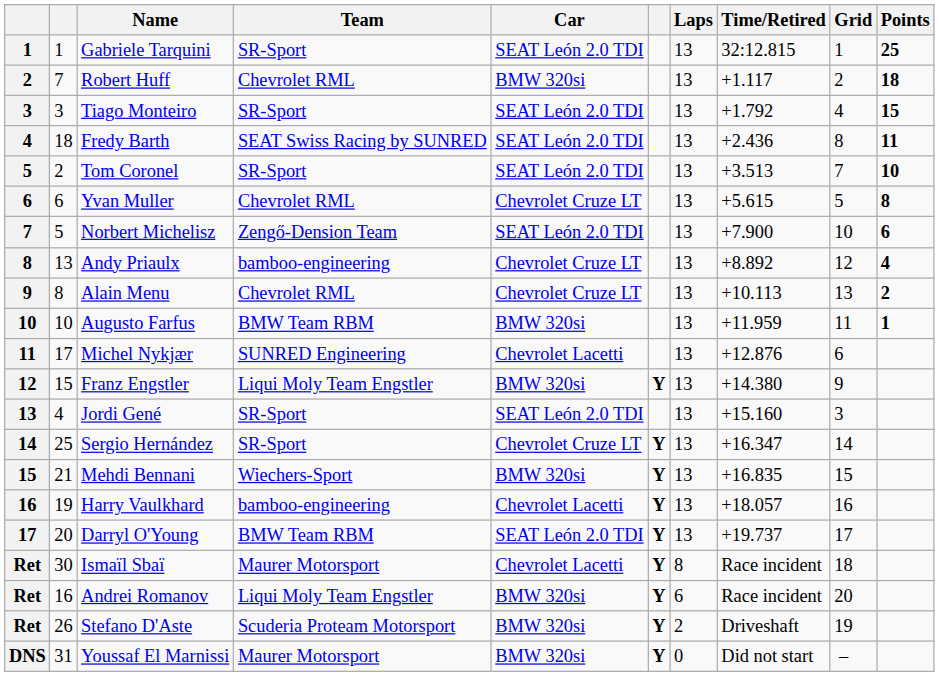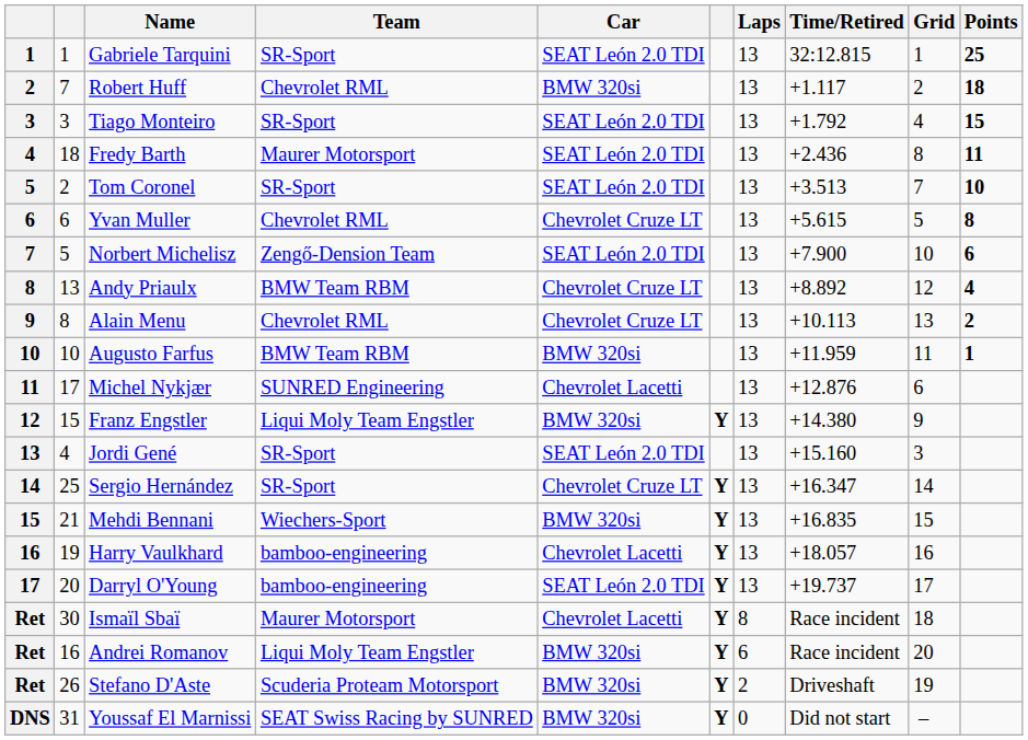Fredy Barth | Team: SEAT Swiss Racing by SUNRED -> Maurer Motorsport
Andy Priaulx | Team: bamboo-engineering -> BMW Team RBM
Darryl O'Young | Team: BMW Team RBM -> bamboo-engineering
Youssaf El Marnissi | Team: Maurer Motorsport -> SEAT Swiss Racing by SUNRED
